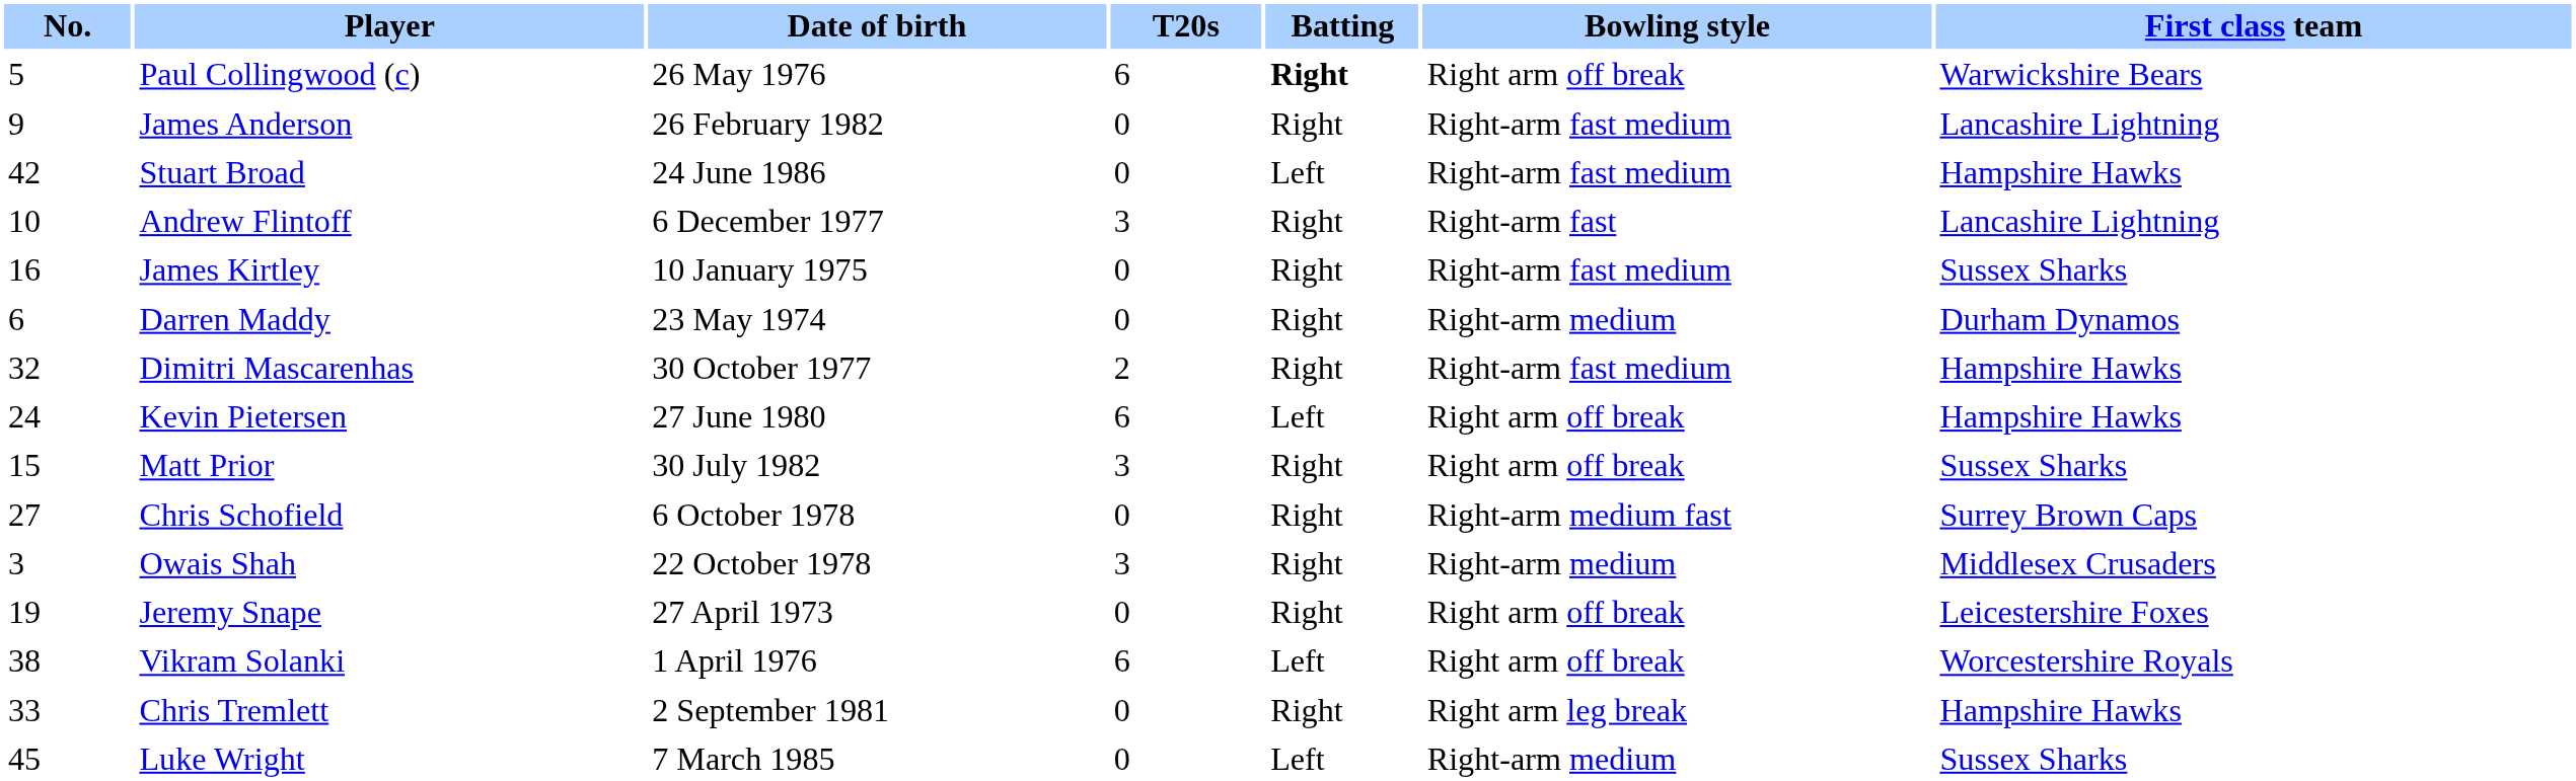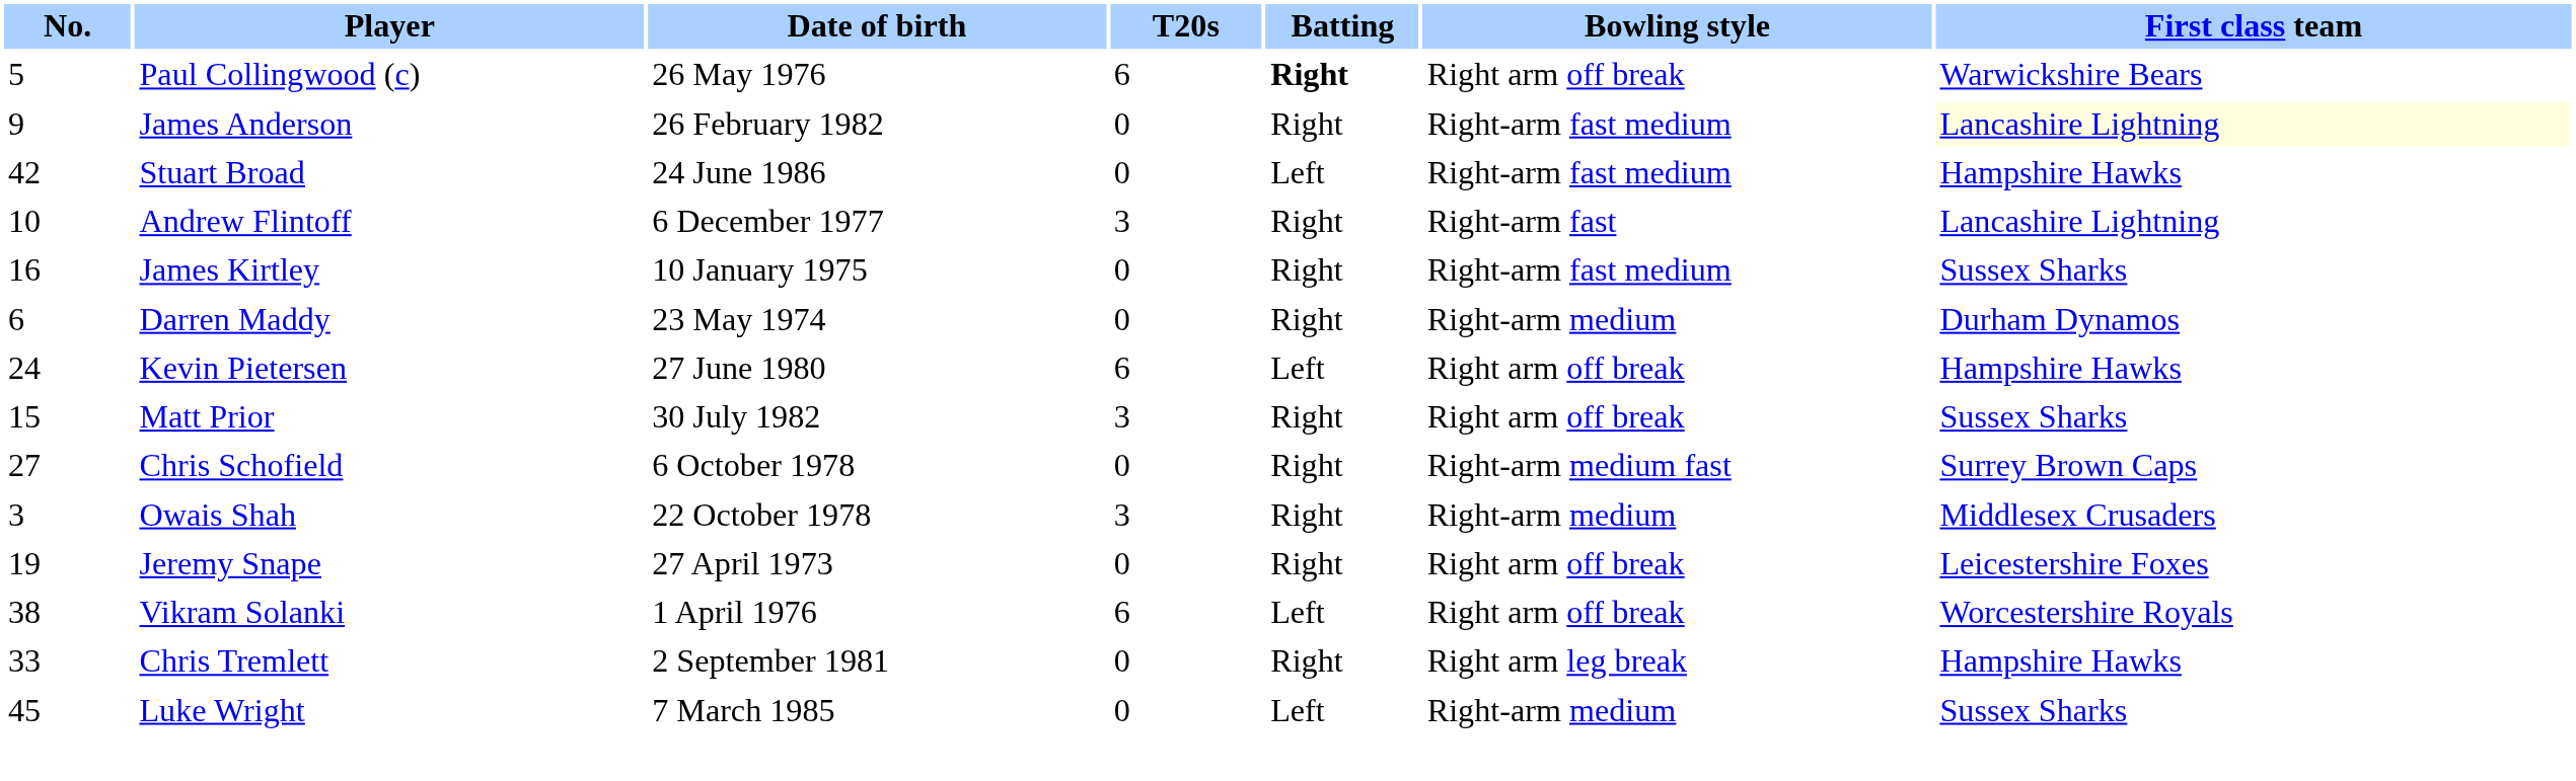James Anderson | First class team: no background -> lightyellow background
- row: 32 | Dimitri Mascarenhas | 30 October 1977 | 2 | Right | Right-arm fast medium | Hampshire Hawks
